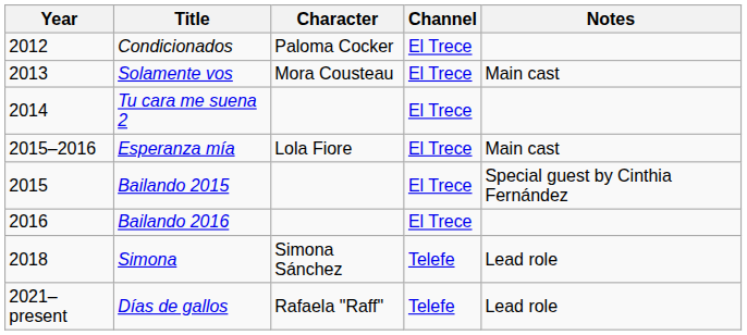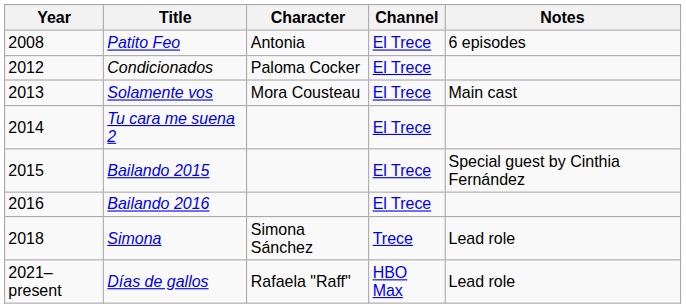+ row: 2008 | Patito Feo | Antonia | El Trece | 6 episodes
- row: 2015–2016 | Esperanza mía | Lola Fiore | El Trece | Main cast
Simona | Channel: Telefe -> Trece
Días de gallos | Channel: Telefe -> HBO Max
